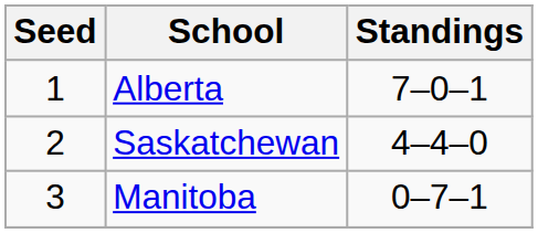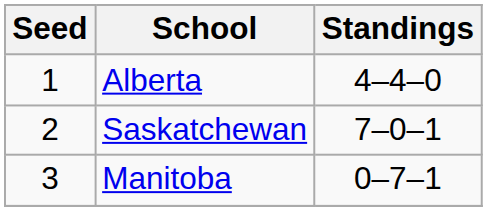Alberta | Standings: 7–0–1 -> 4–4–0
Saskatchewan | Standings: 4–4–0 -> 7–0–1
